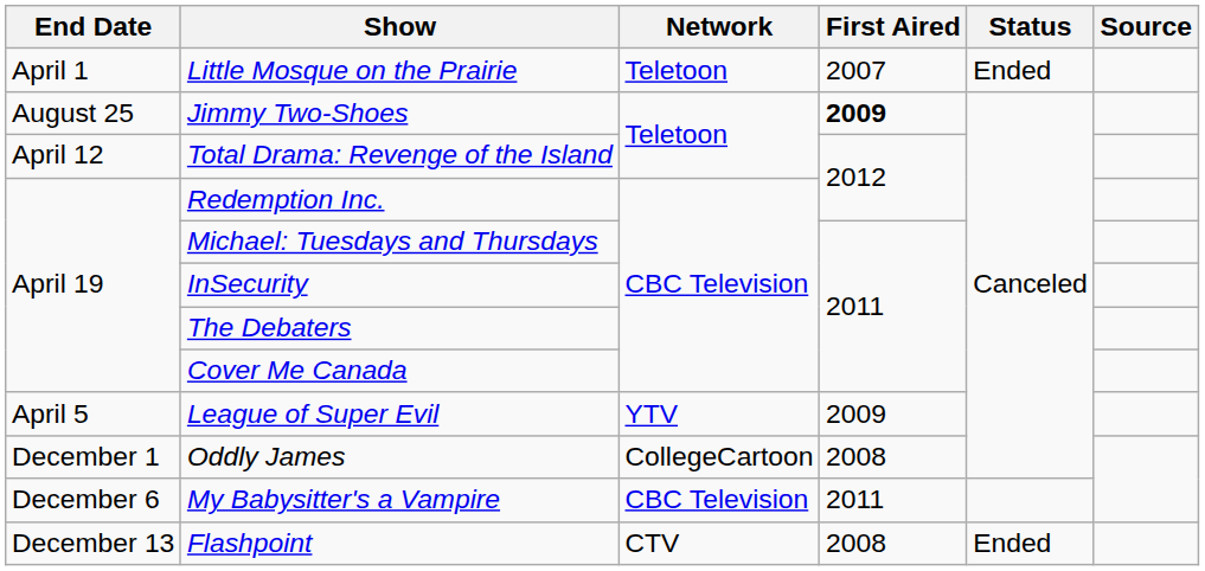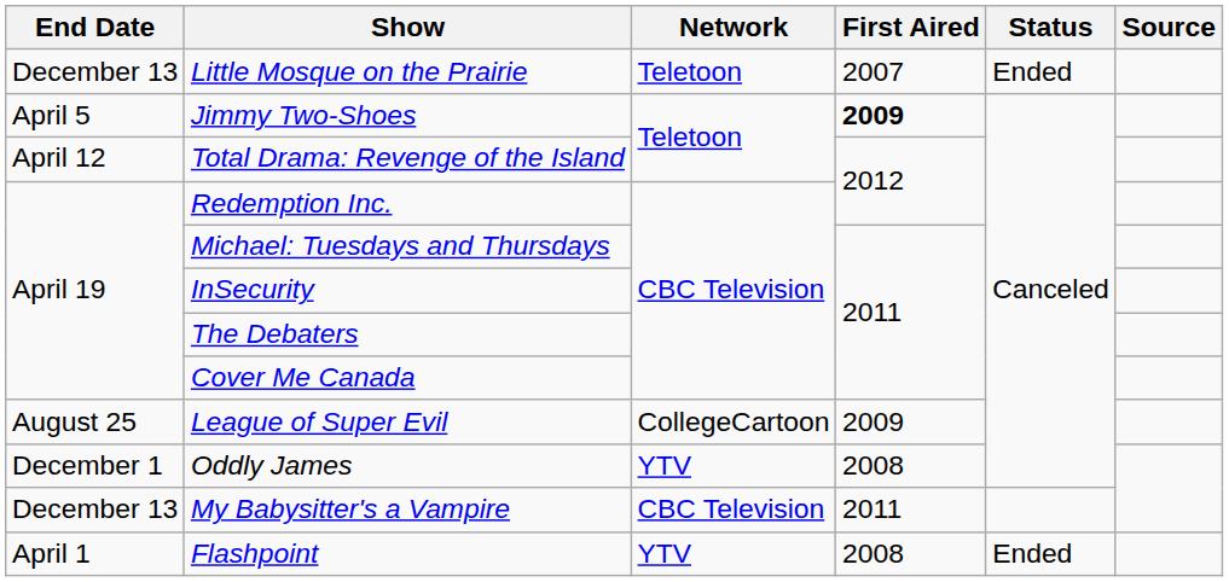Little Mosque on the Prairie | End Date: April 1 -> December 13
Jimmy Two-Shoes | End Date: August 25 -> April 5
League of Super Evil | End Date: April 5 -> August 25
League of Super Evil | Network: YTV -> CollegeCartoon
Oddly James | Network: CollegeCartoon -> YTV
My Babysitter's a Vampire | End Date: December 6 -> December 13
Flashpoint | End Date: December 13 -> April 1
Flashpoint | Network: CTV -> YTV
